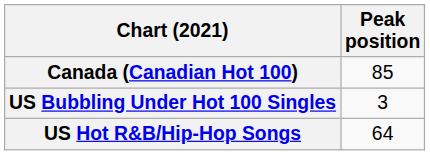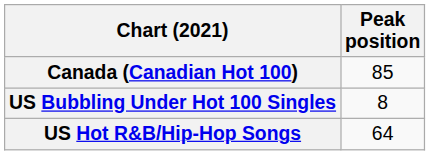US Bubbling Under Hot 100 Singles | Peak position: 3 -> 8
